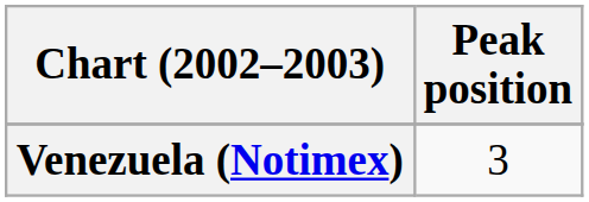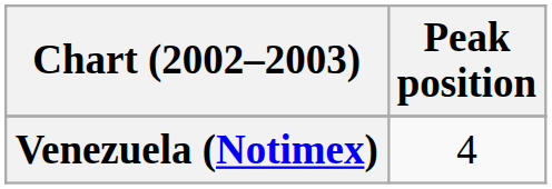Venezuela (Notimex) | Peak position: 3 -> 4
